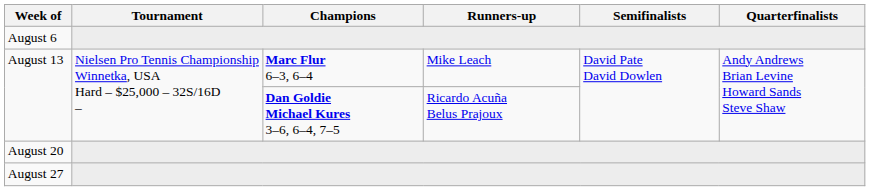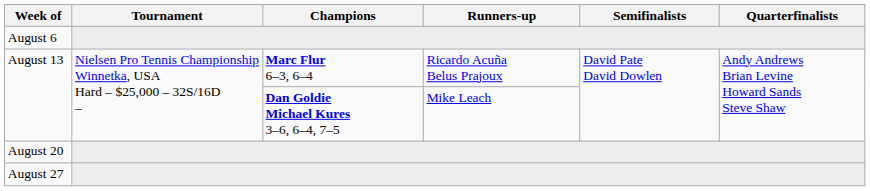August 13 / Marc Flur 6–3, 6–4 | Runners-up: Mike Leach -> Ricardo Acuña Belus Prajoux
August 13 / Dan Goldie Michael Kures 3–6, 6–4, 7–5 | Runners-up: Ricardo Acuña Belus Prajoux -> Mike Leach
